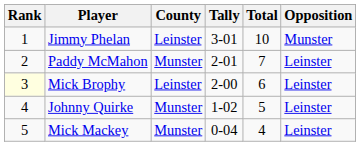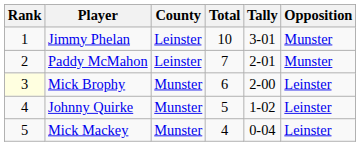columns swapped: Tally <-> Total
Paddy McMahon | County: Munster -> Leinster
Paddy McMahon | Opposition: Leinster -> Munster
Mick Brophy | County: Leinster -> Munster
